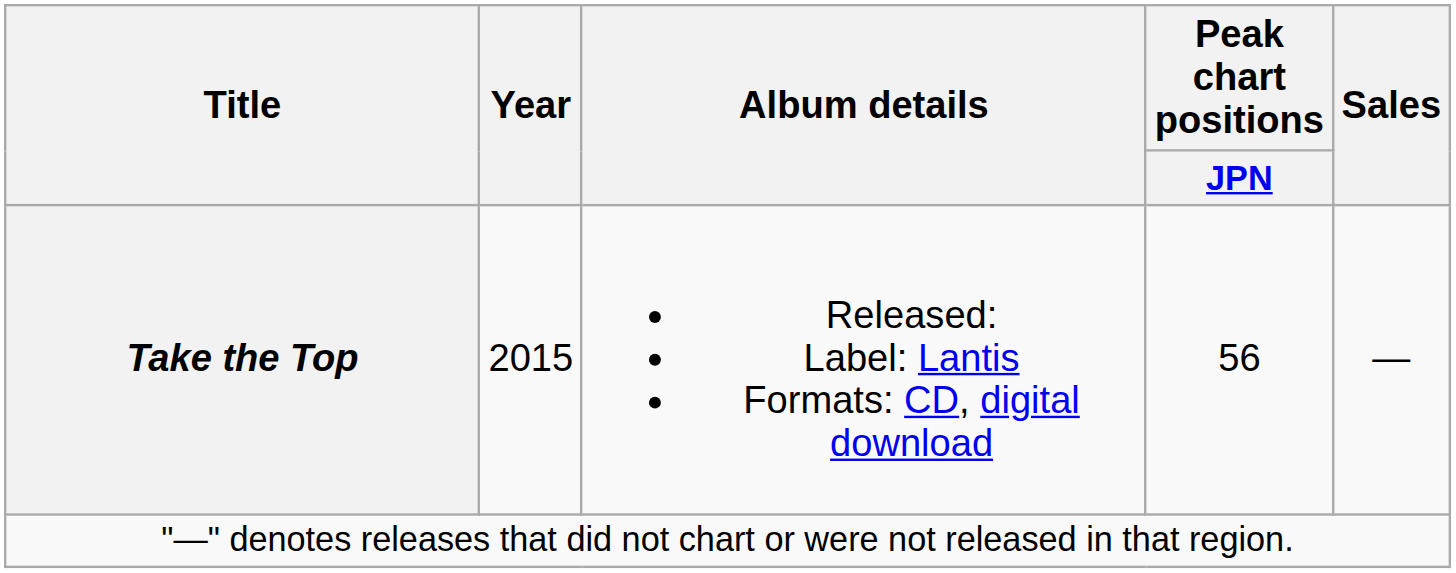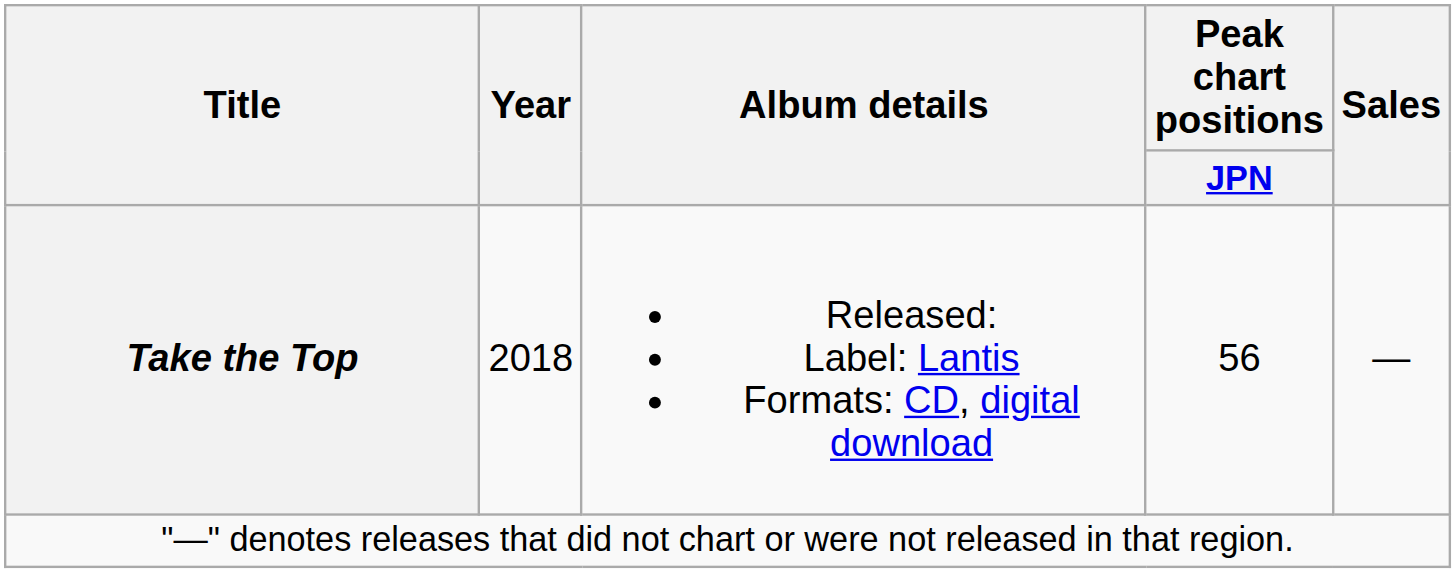Take the Top | Year: 2015 -> 2018
